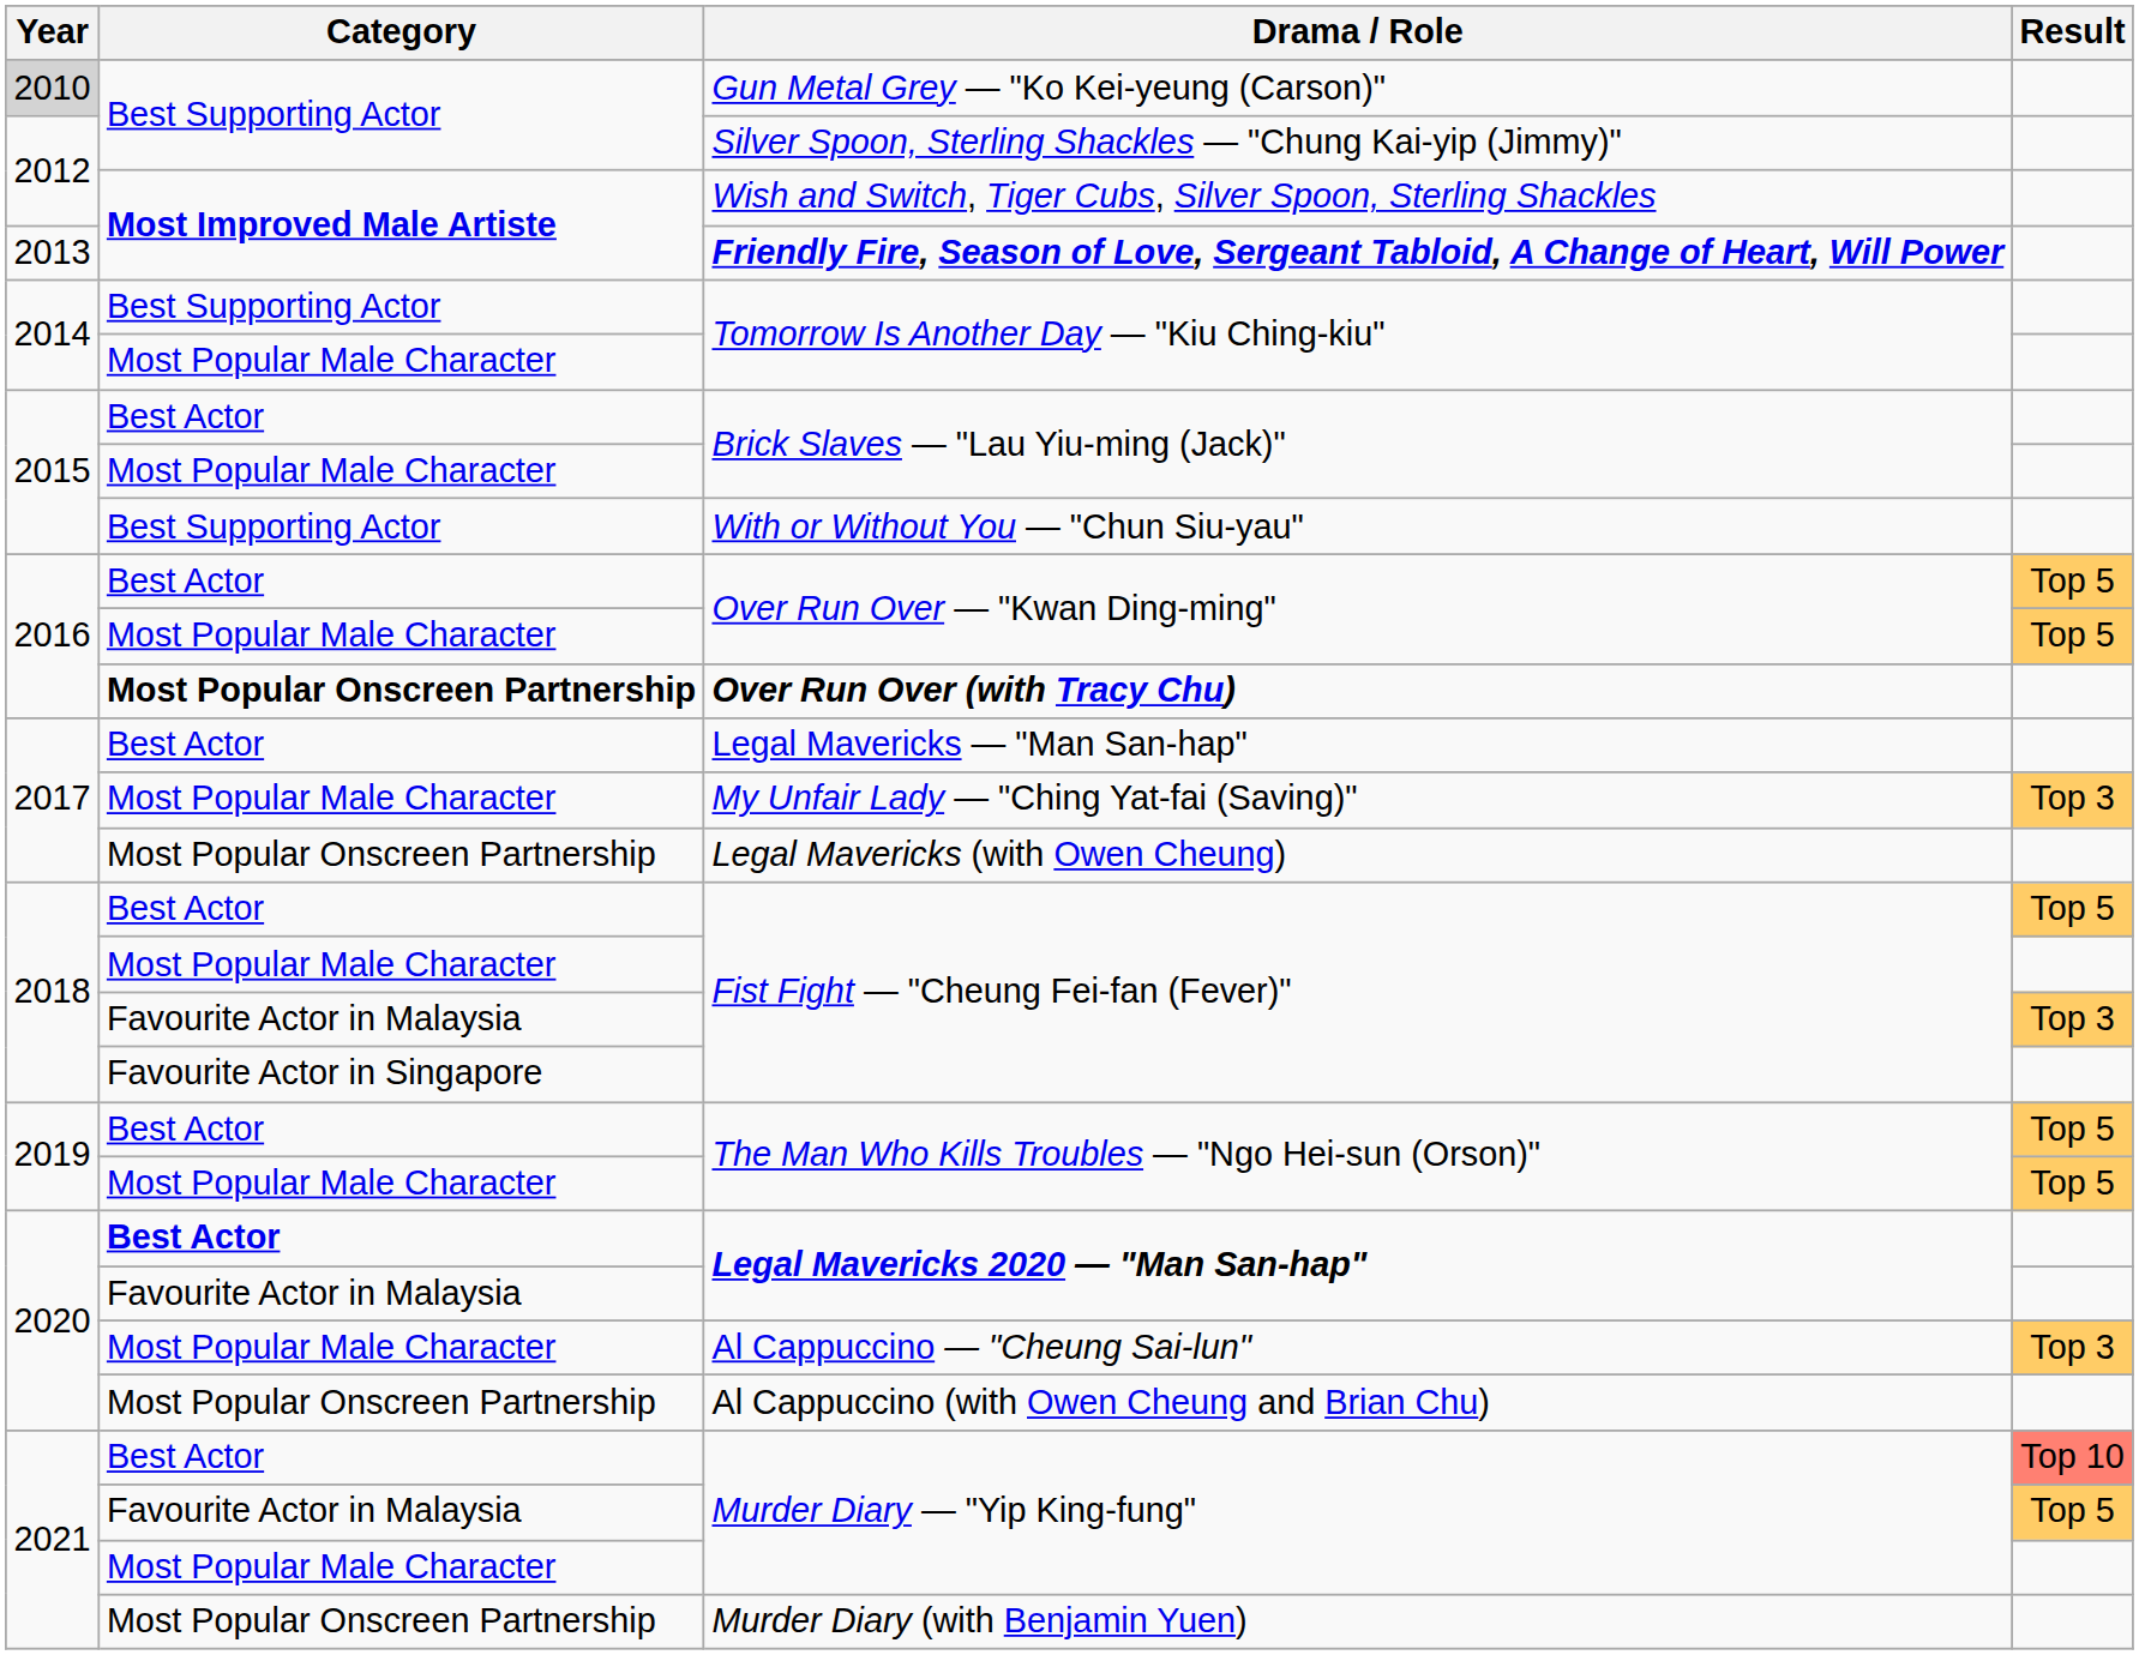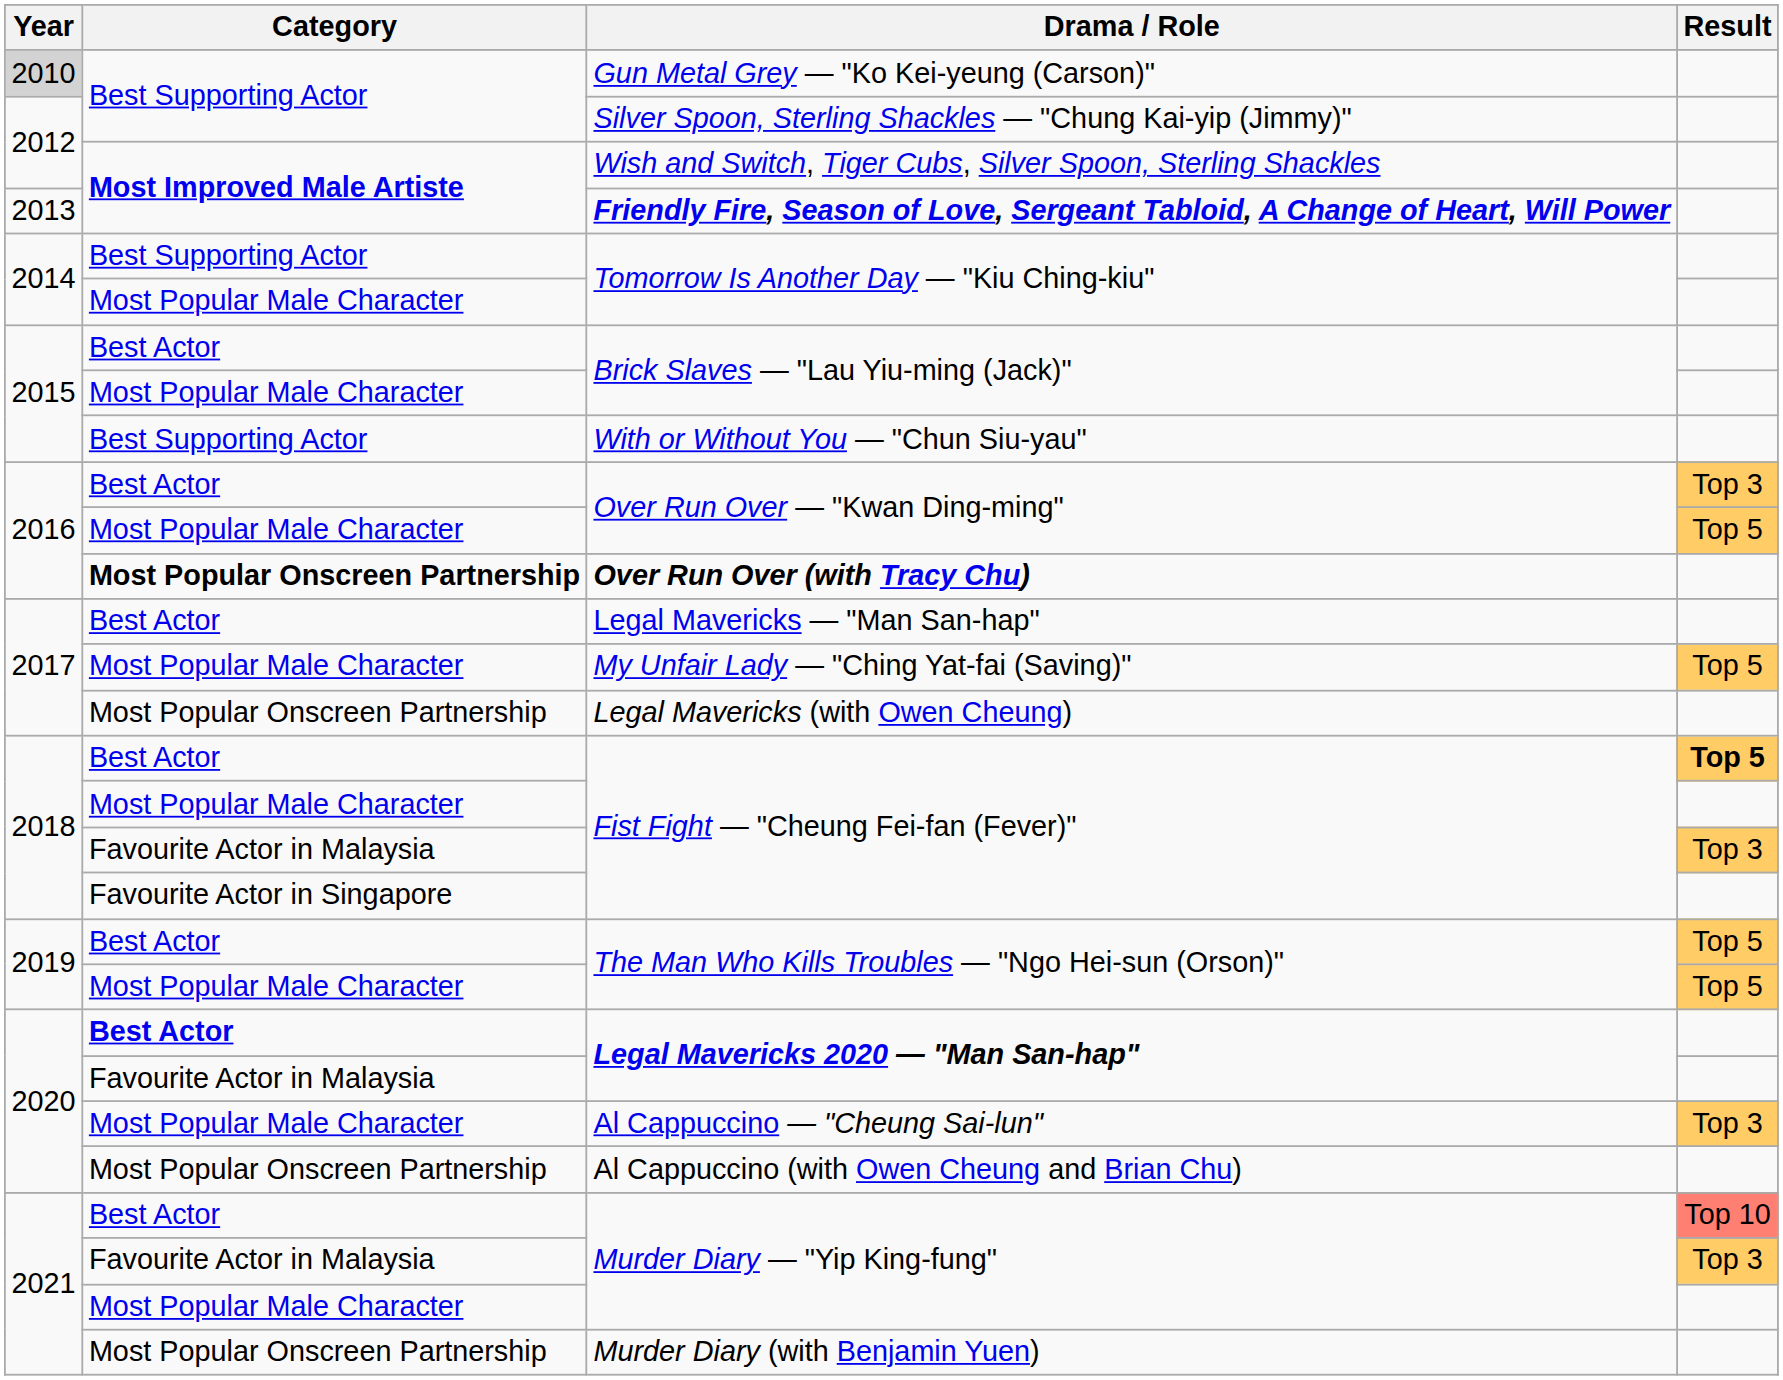Best Actor / Over Run Over — "Kwan Ding-ming" | Result: Top 5 -> Top 3
My Unfair Lady — "Ching Yat-fai (Saving)" | Result: Top 3 -> Top 5
Best Actor / Fist Fight — "Cheung Fei-fan (Fever)" | Result: normal -> bold
Favourite Actor in Malaysia / Murder Diary — "Yip King-fung" | Result: Top 5 -> Top 3
